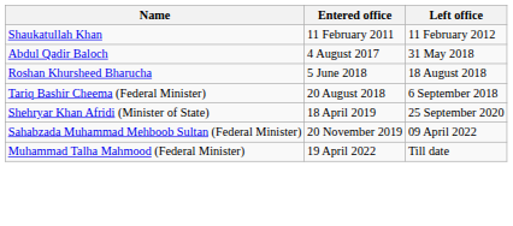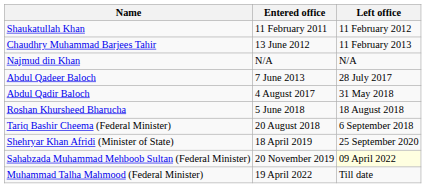+ row: Chaudhry Muhammad Barjees Tahir | 13 June 2012 | 11 February 2013
+ row: Najmud din Khan | N/A | N/A
+ row: Abdul Qadeer Baloch | 7 June 2013 | 28 July 2017
Sahabzada Muhammad Mehboob Sultan (Federal Minister) | Left office: no background -> lightyellow background
